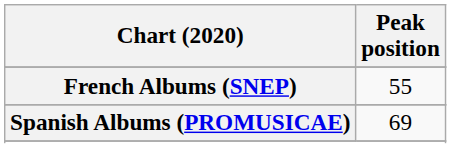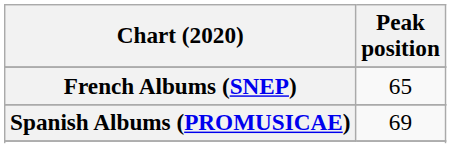French Albums (SNEP) | Peak position: 55 -> 65
